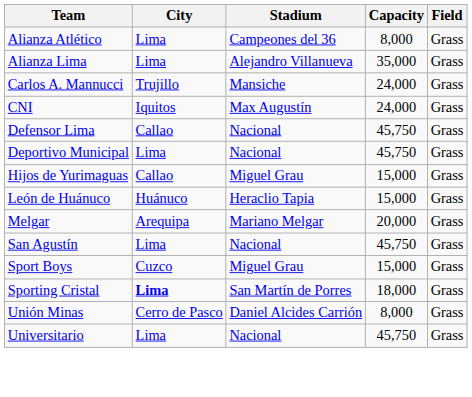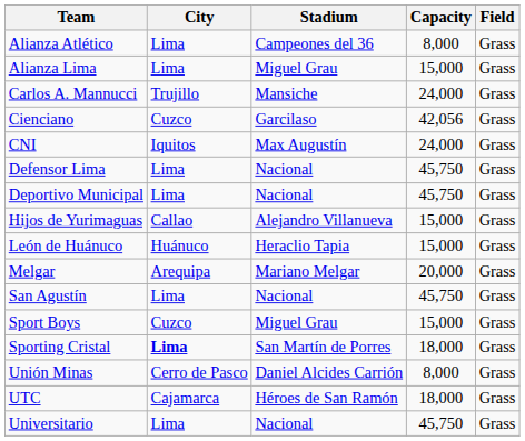Alianza Lima | Stadium: Alejandro Villanueva -> Miguel Grau
Alianza Lima | Capacity: 35,000 -> 15,000
+ row: Cienciano | Cuzco | Garcilaso | 42,056 | Grass
Defensor Lima | City: Callao -> Lima
Hijos de Yurimaguas | Stadium: Miguel Grau -> Alejandro Villanueva
+ row: UTC | Cajamarca | Héroes de San Ramón | 18,000 | Grass
